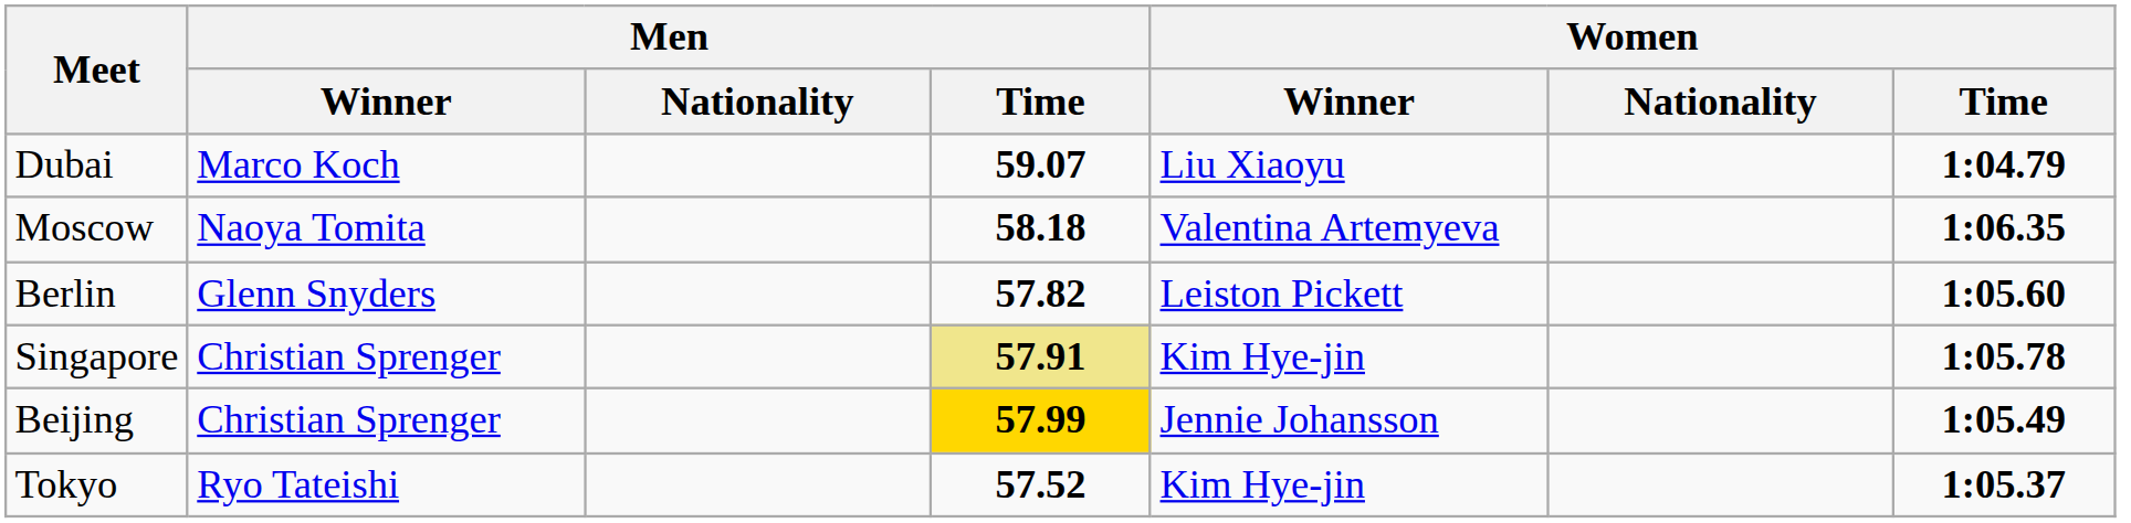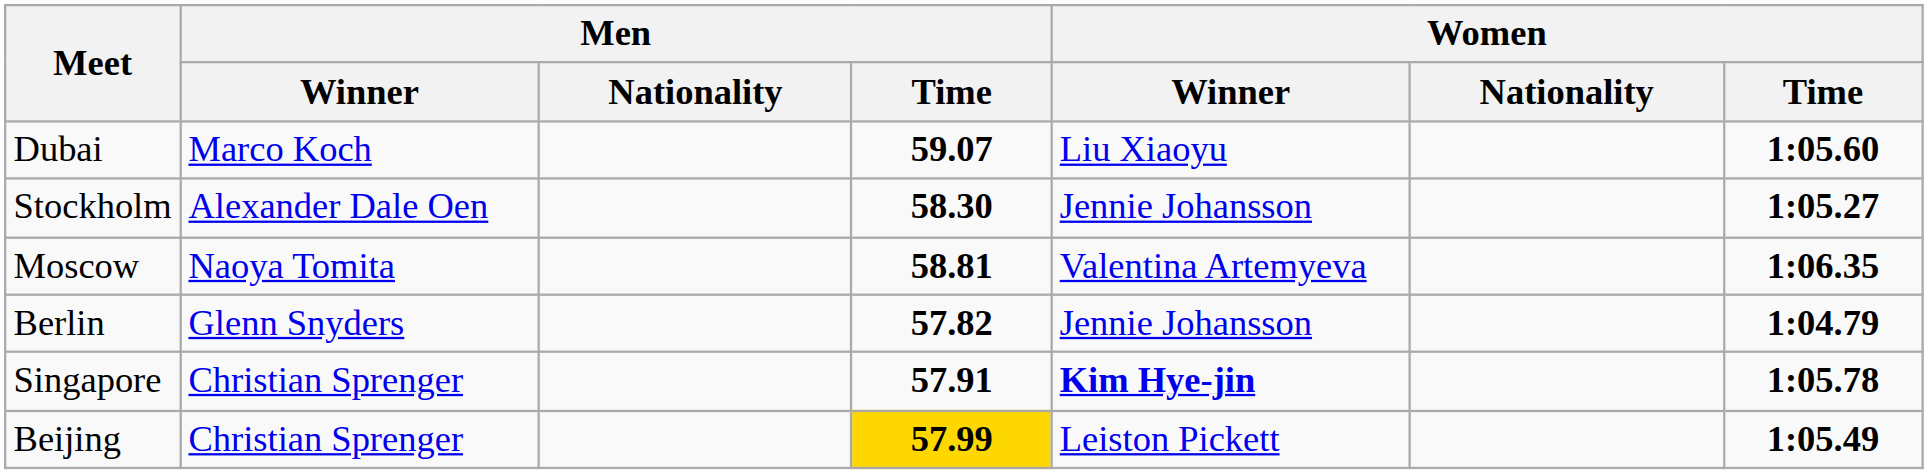Dubai | Women / Time: 1:04.79 -> 1:05.60
+ row: Stockholm | Alexander Dale Oen | 58.30 | Jennie Johansson | 1:05.27
Moscow | Men / Time: 58.18 -> 58.81
Berlin | Women / Winner: Leiston Pickett -> Jennie Johansson
Berlin | Women / Time: 1:05.60 -> 1:04.79
Singapore | Men / Time: khaki background -> no background
Singapore | Women / Winner: normal -> bold
Beijing | Women / Winner: Jennie Johansson -> Leiston Pickett
- row: Tokyo | Ryo Tateishi | 57.52 | Kim Hye-jin | 1:05.37
